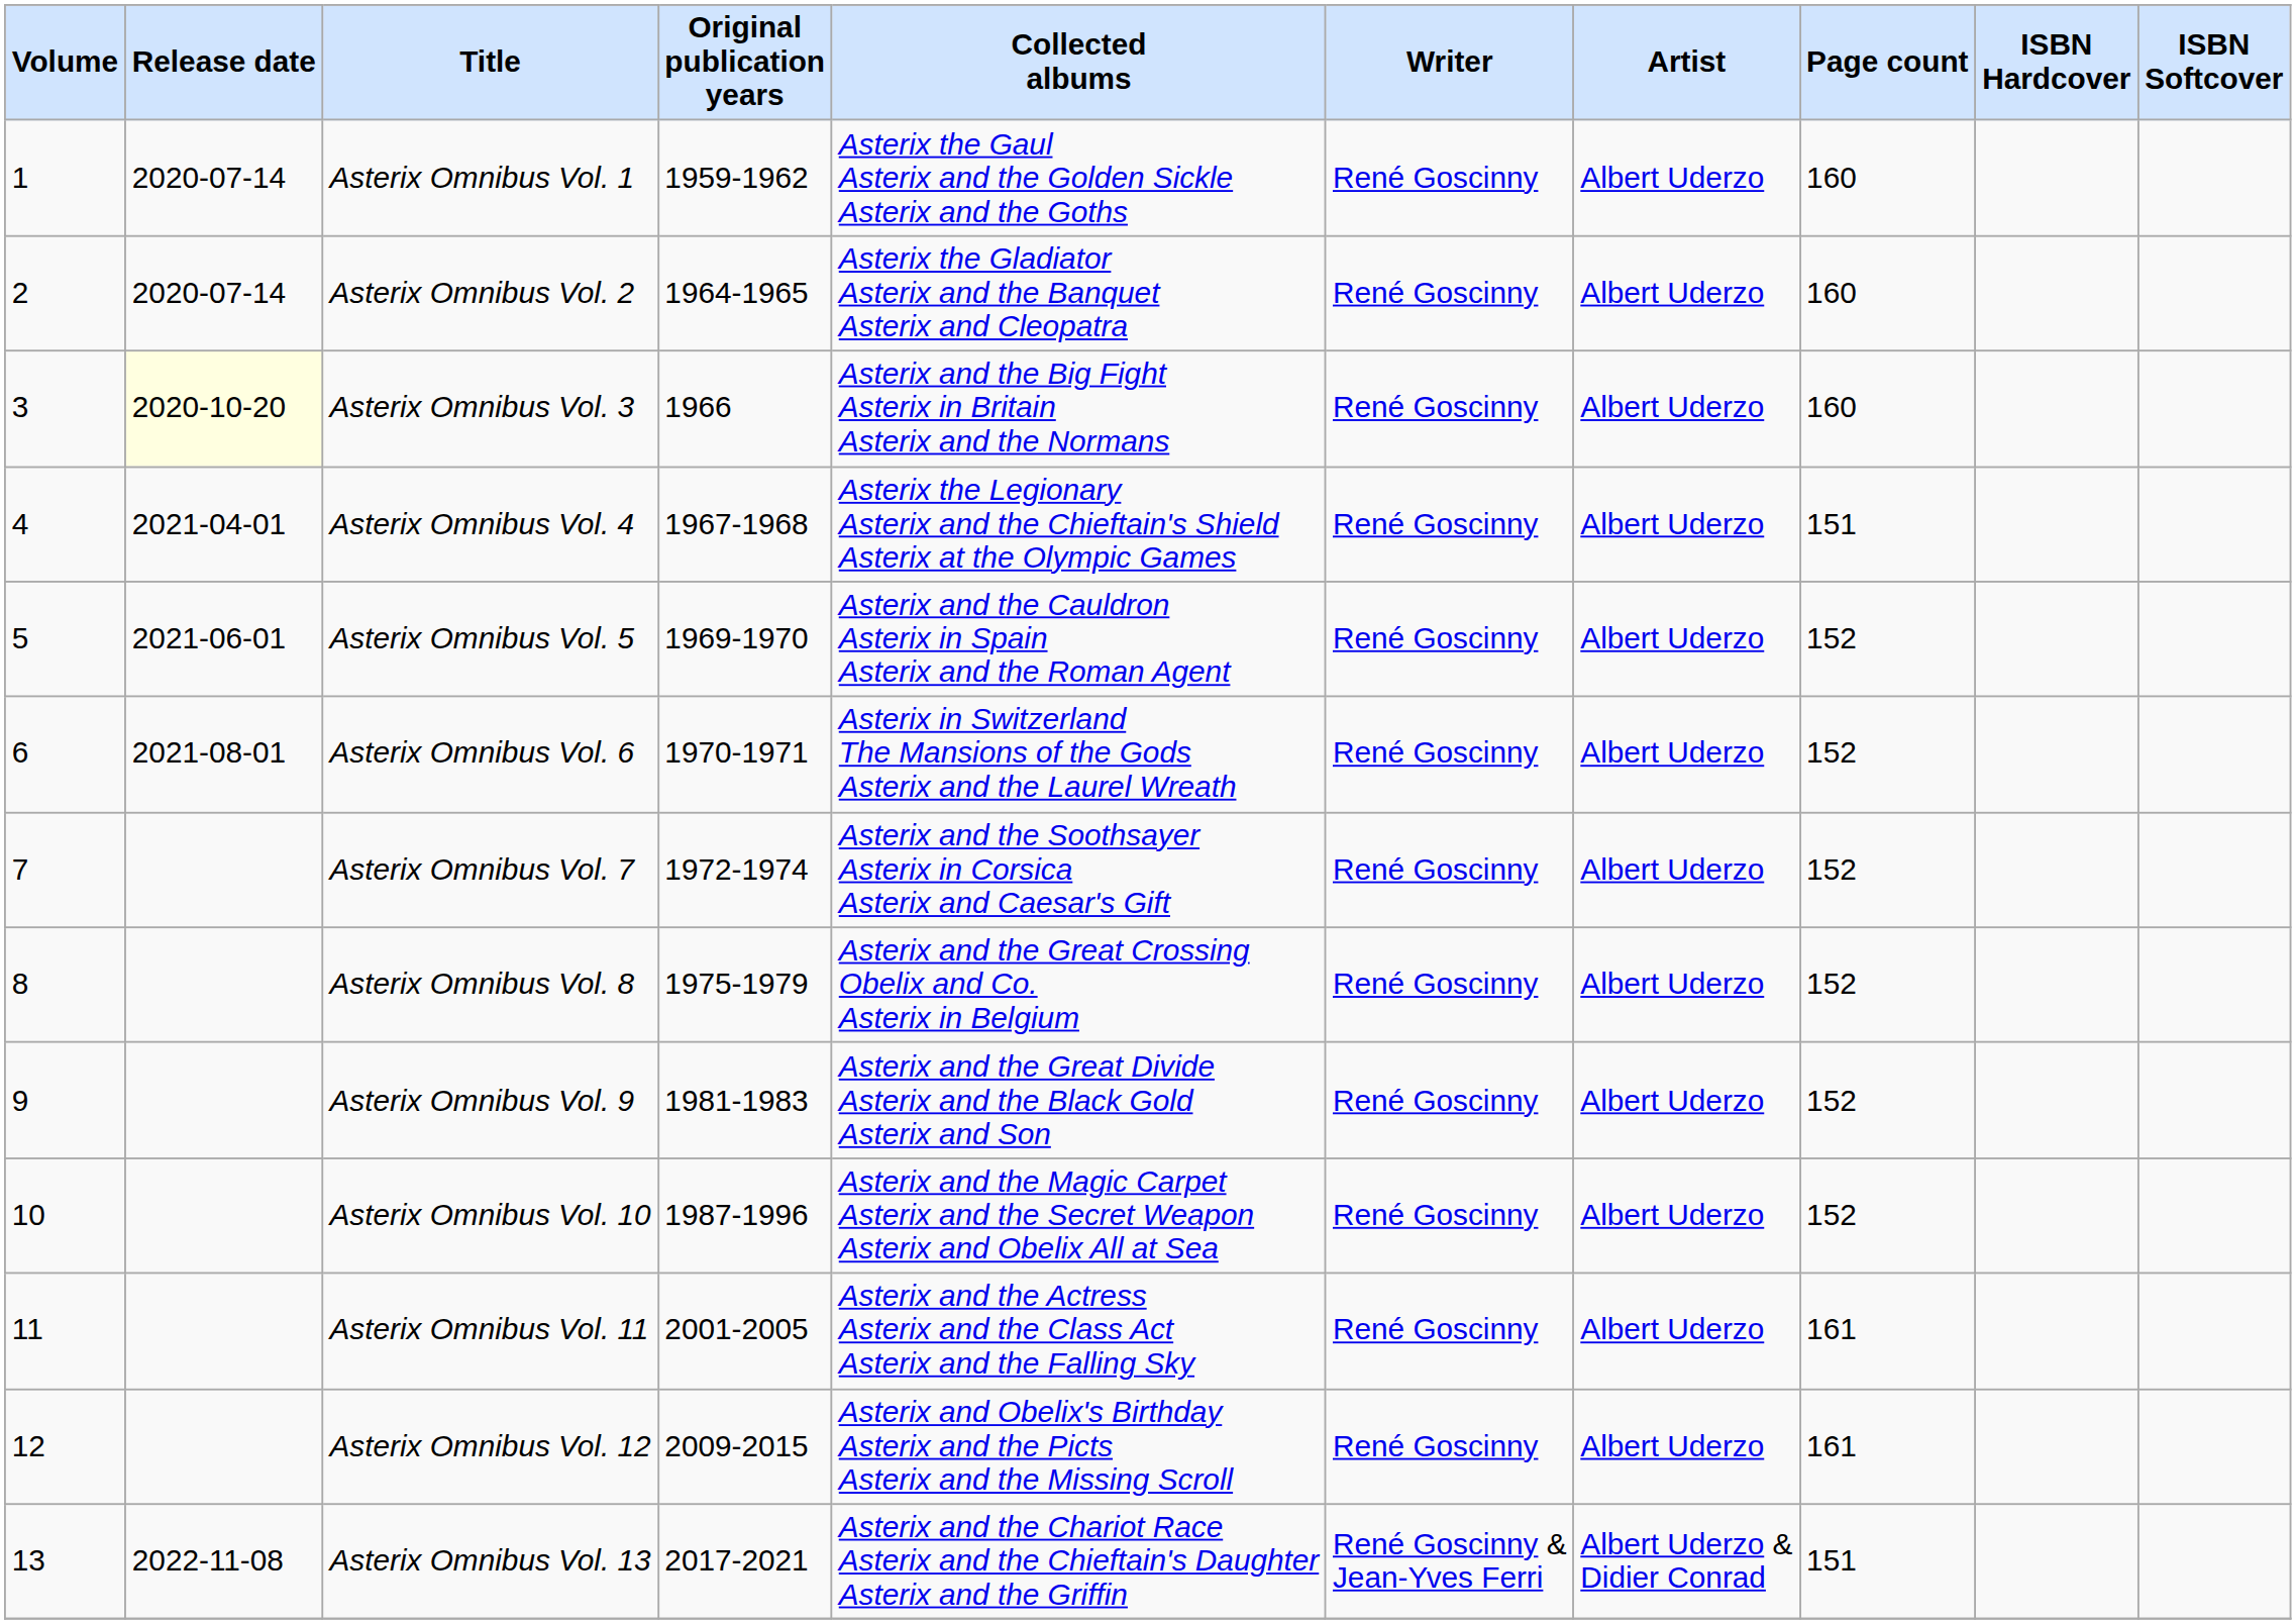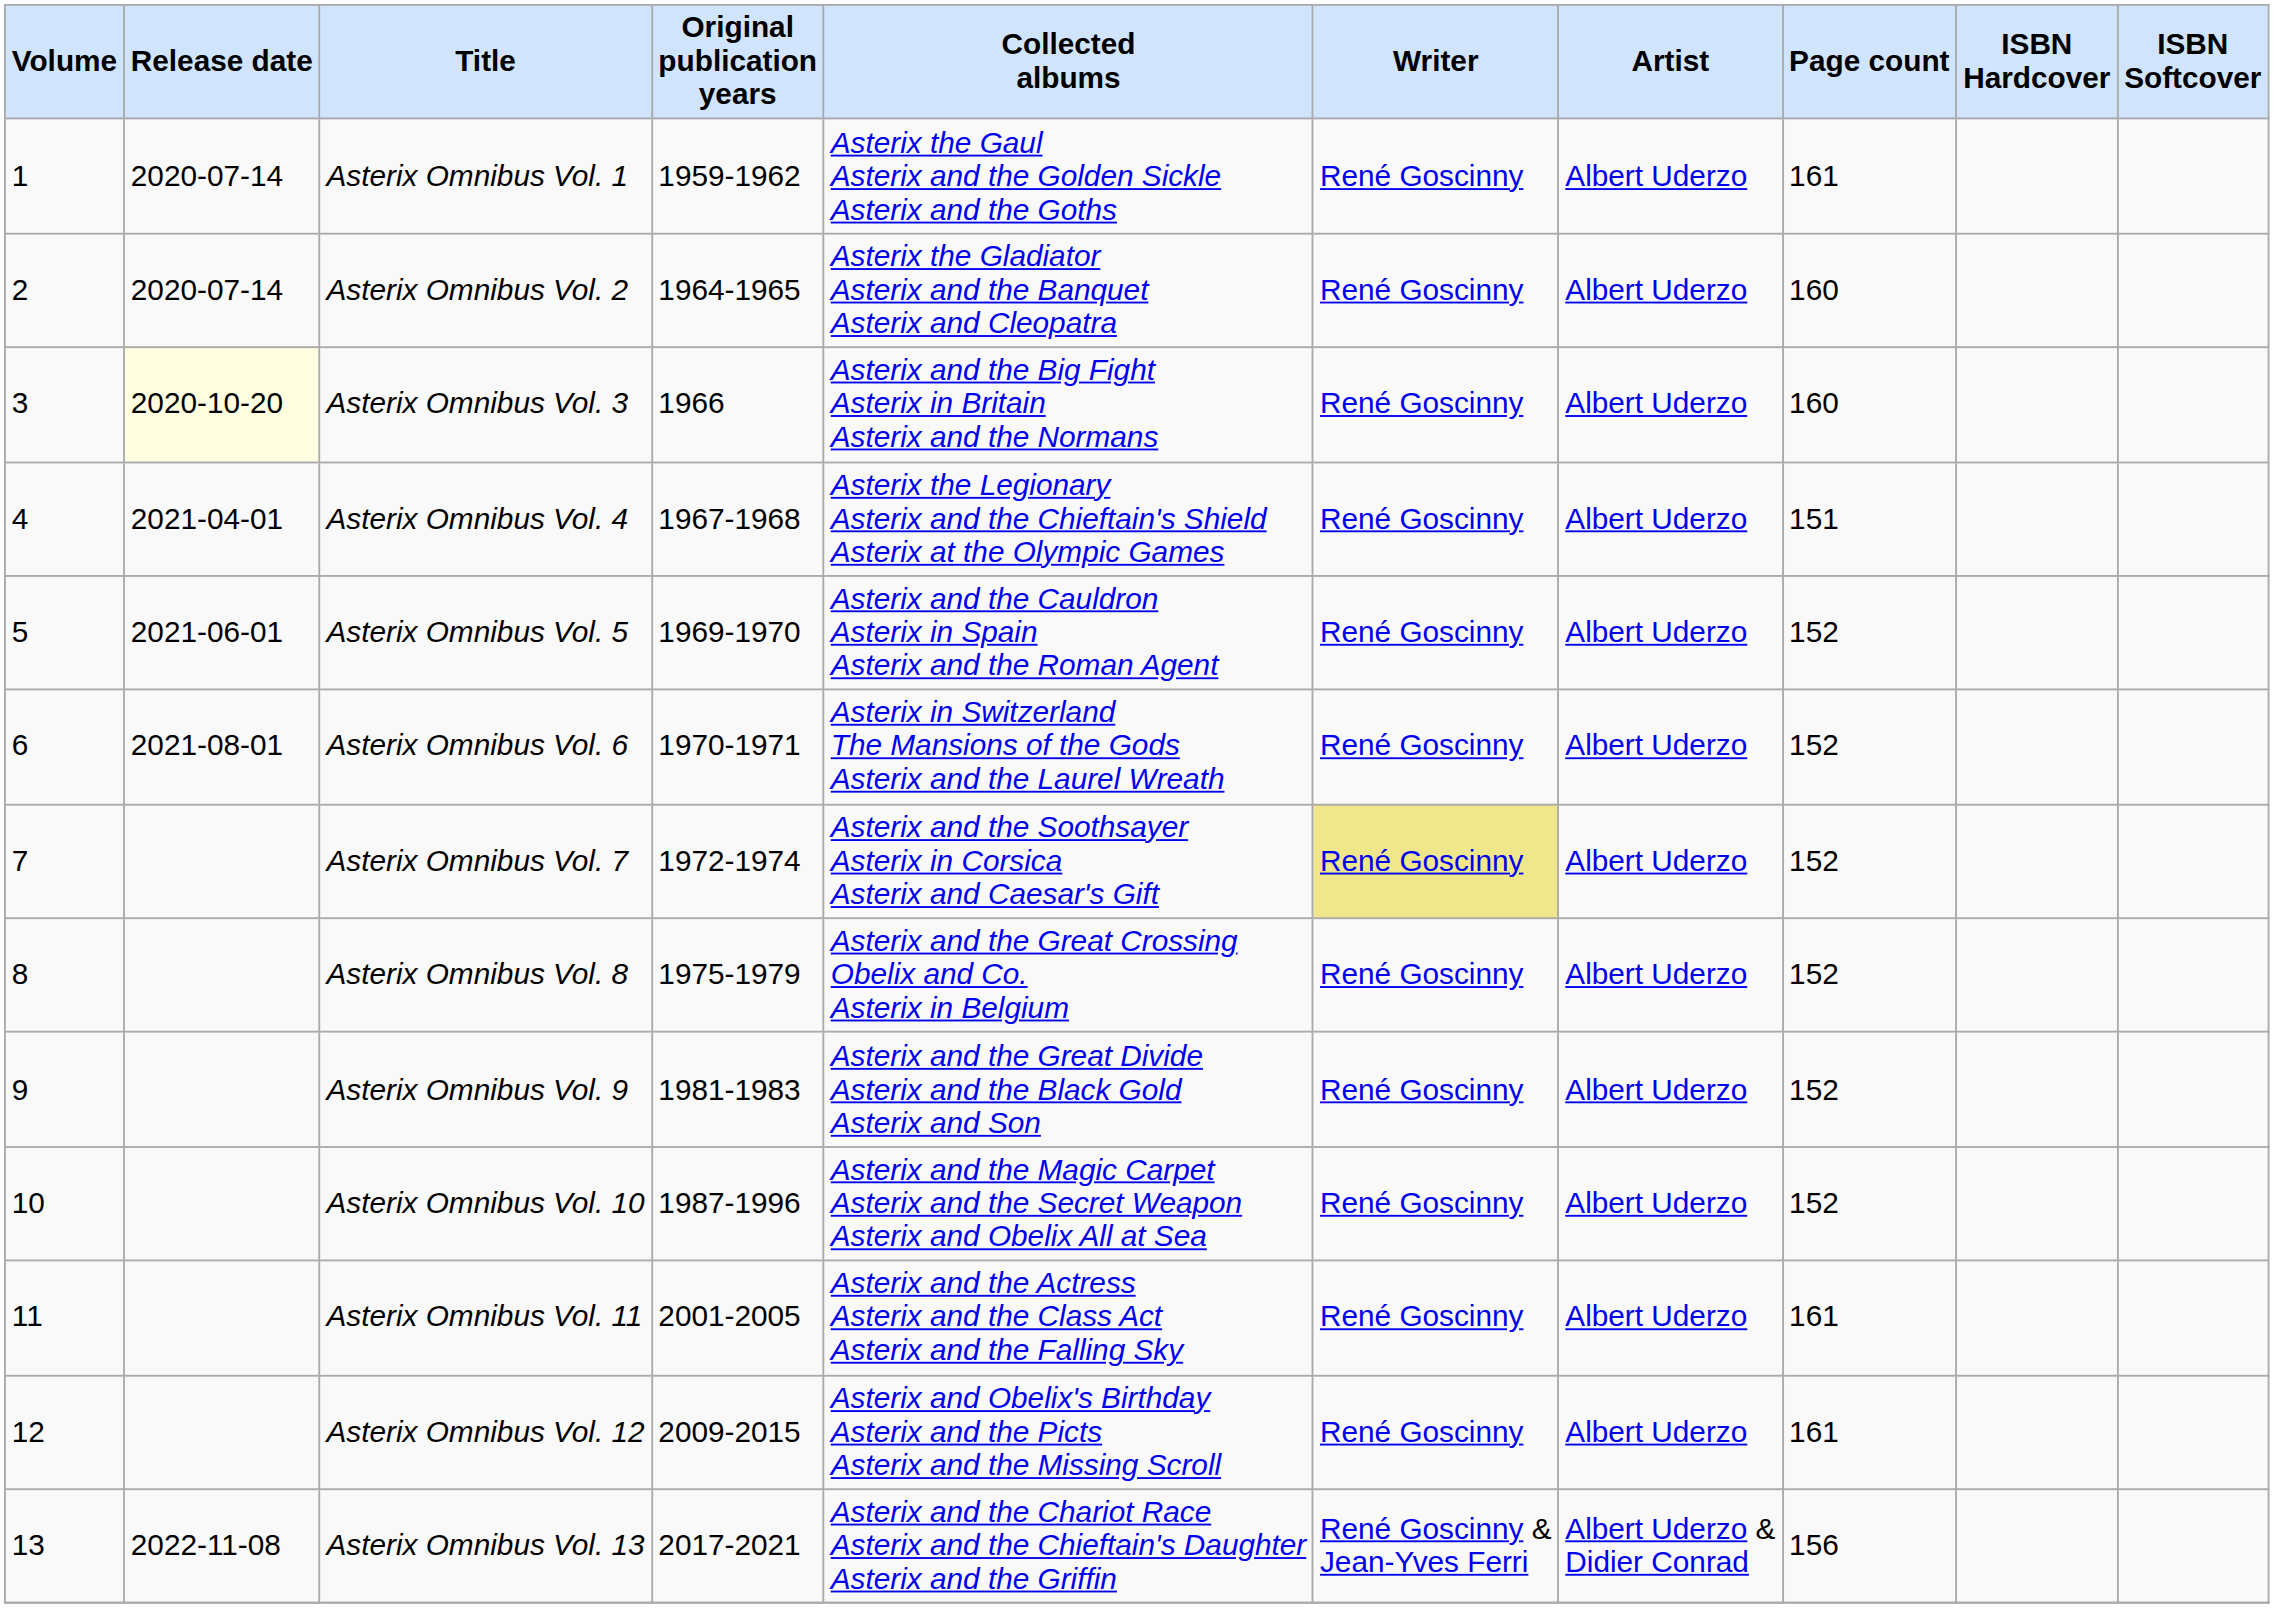Asterix Omnibus Vol. 1 | Page count: 160 -> 161
Asterix Omnibus Vol. 7 | Writer: no background -> khaki background
Asterix Omnibus Vol. 13 | Page count: 151 -> 156
